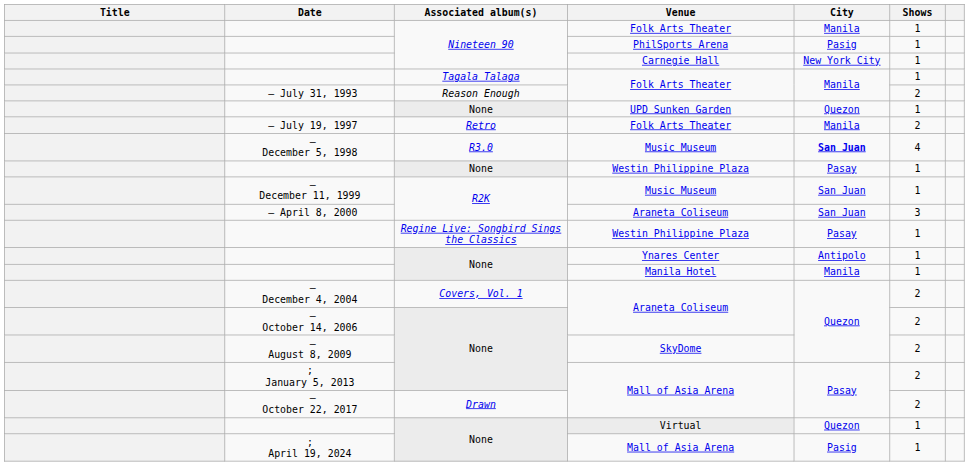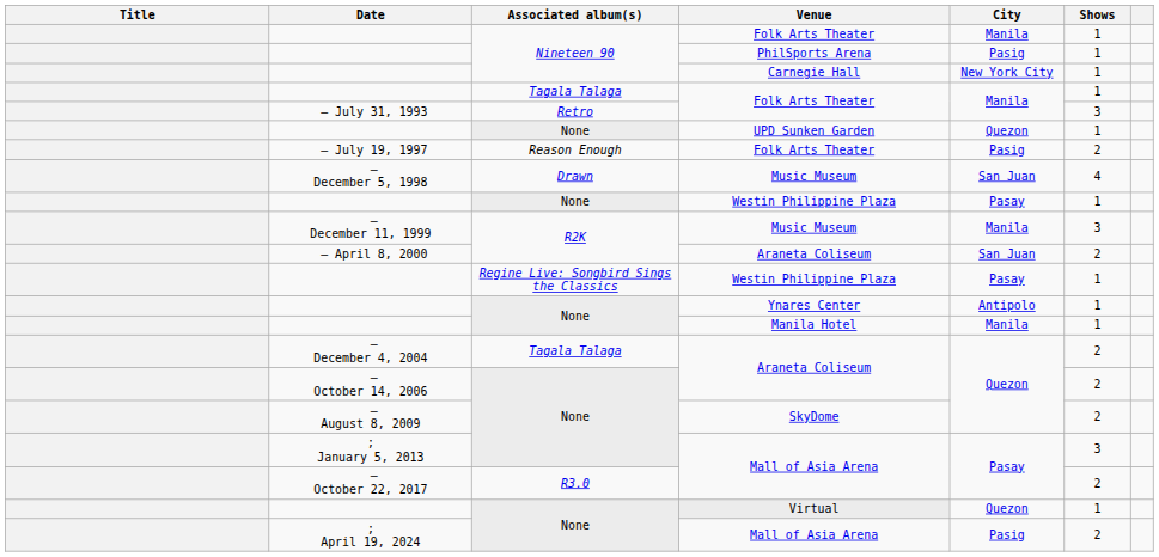– July 31, 1993 | Associated album(s): Reason Enough -> Retro
– July 31, 1993 | Shows: 2 -> 3
– July 19, 1997 | Associated album(s): Retro -> Reason Enough
– July 19, 1997 | City: Manila -> Pasig
– December 5, 1998 | Associated album(s): R3.0 -> Drawn
– December 5, 1998 | City: bold -> normal
– December 11, 1999 | City: San Juan -> Manila
– December 11, 1999 | Shows: 1 -> 3
– April 8, 2000 | Shows: 3 -> 2
– December 4, 2004 | Associated album(s): Covers, Vol. 1 -> Tagala Talaga
; January 5, 2013 | Shows: 2 -> 3
– October 22, 2017 | Associated album(s): Drawn -> R3.0
; April 19, 2024 | Shows: 1 -> 2
